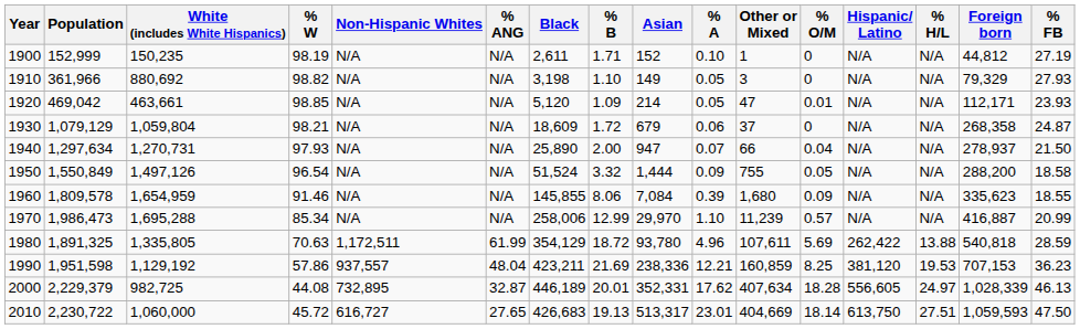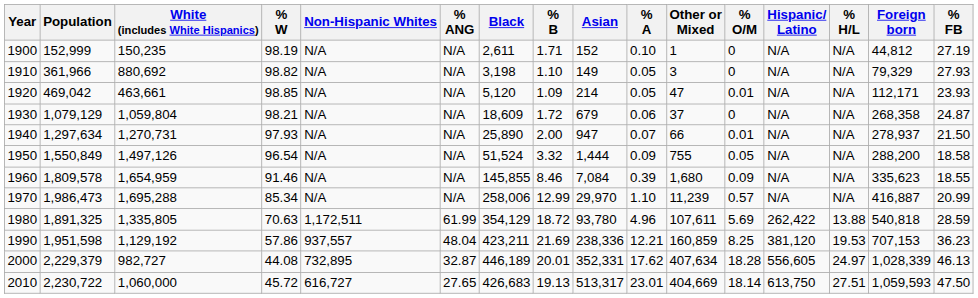1940 | % O/M: 0.04 -> 0.01
1960 | % B: 8.06 -> 8.46
2000 | White (includes White Hispanics): 982,725 -> 982,727
